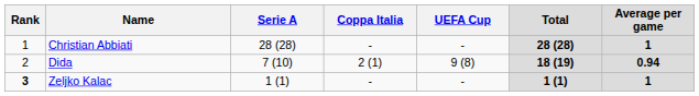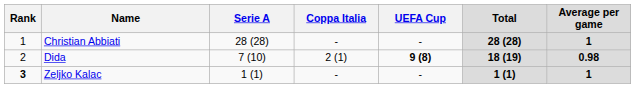Dida | UEFA Cup: normal -> bold
Dida | Average per game: 0.94 -> 0.98
